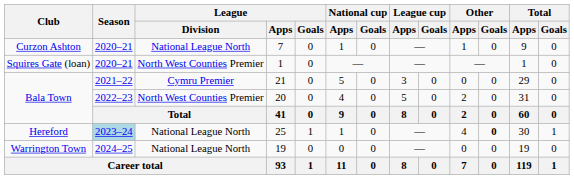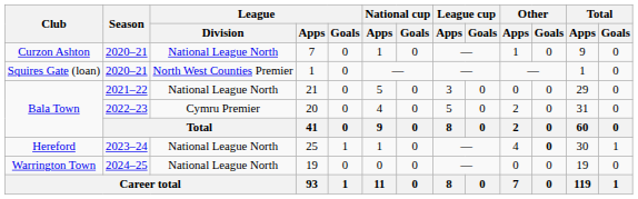21 | League / Division: Cymru Premier -> National League North
20 | League / Division: North West Counties Premier -> Cymru Premier
25 | Season: lightblue background -> no background
